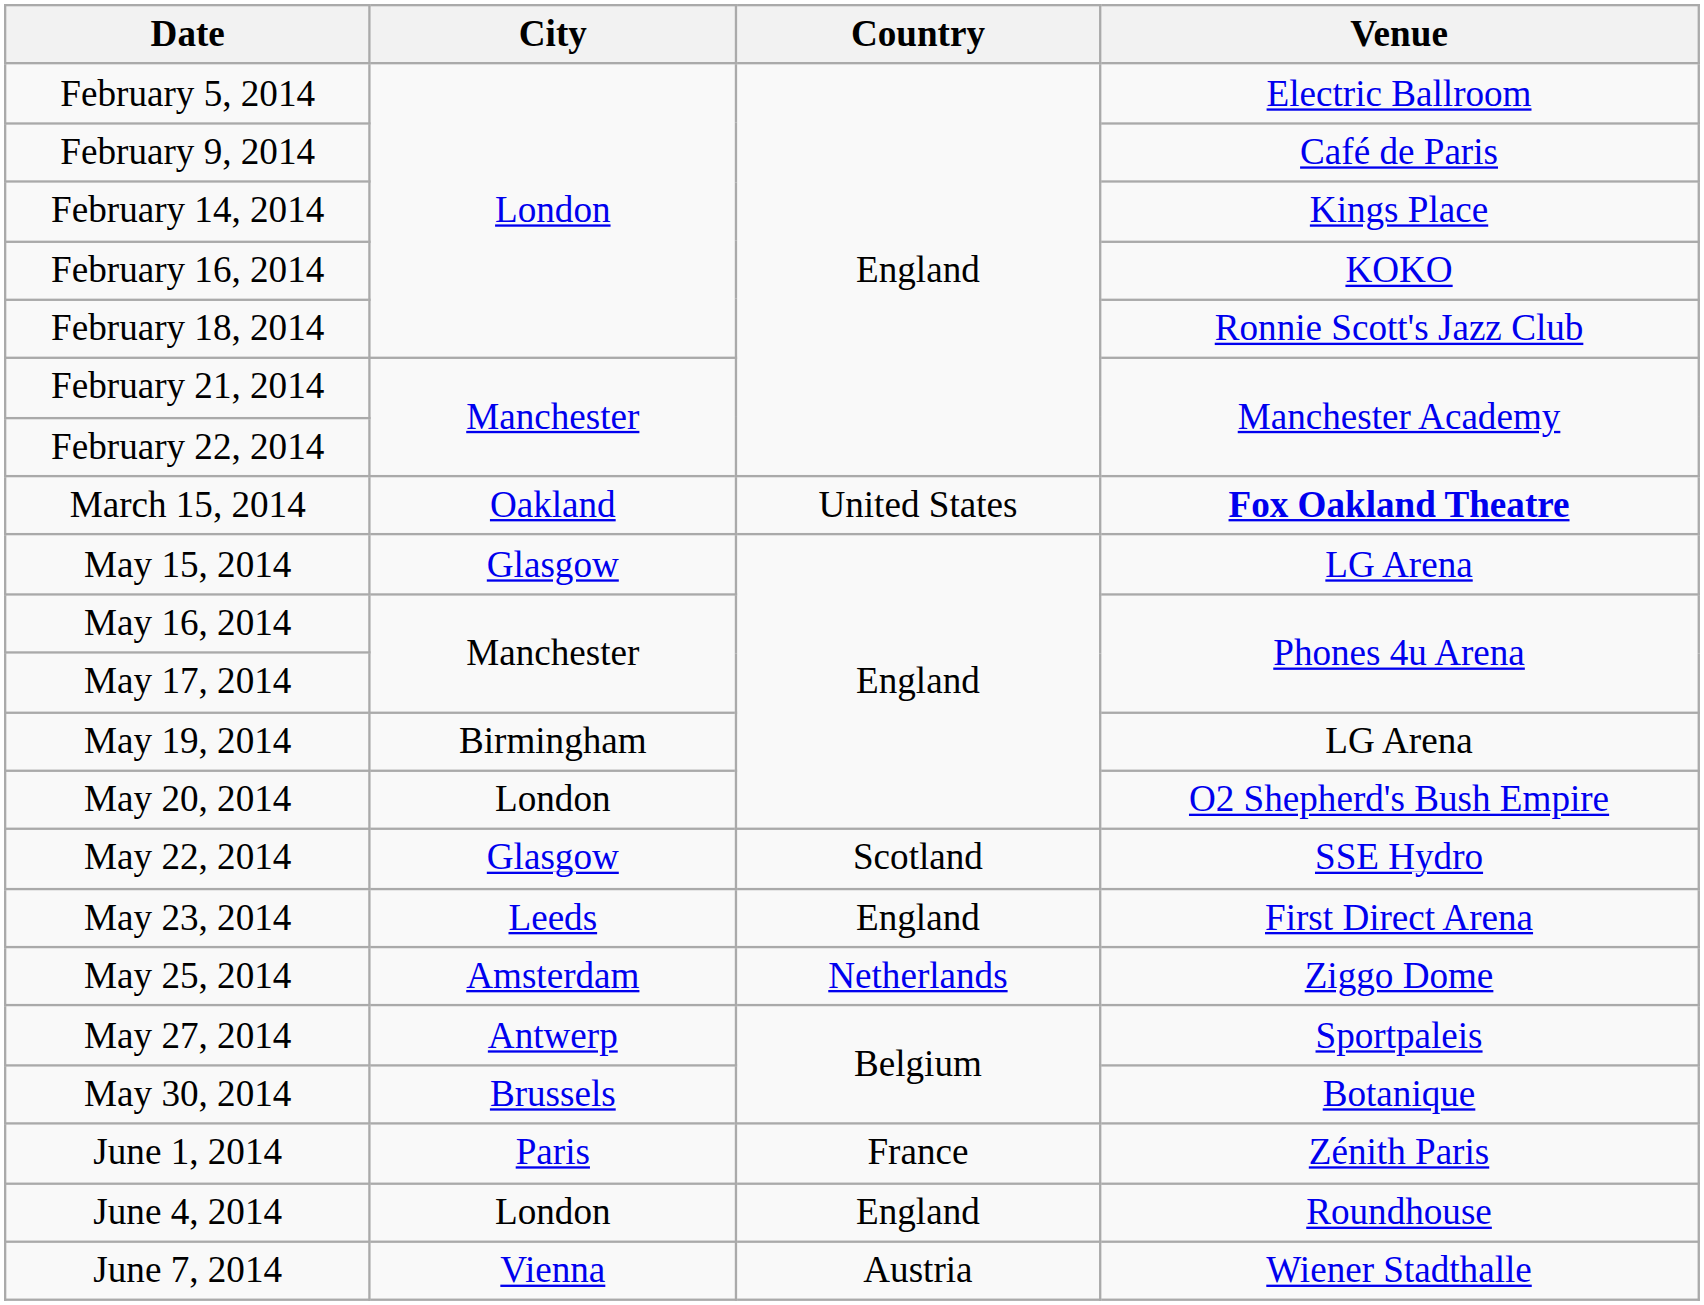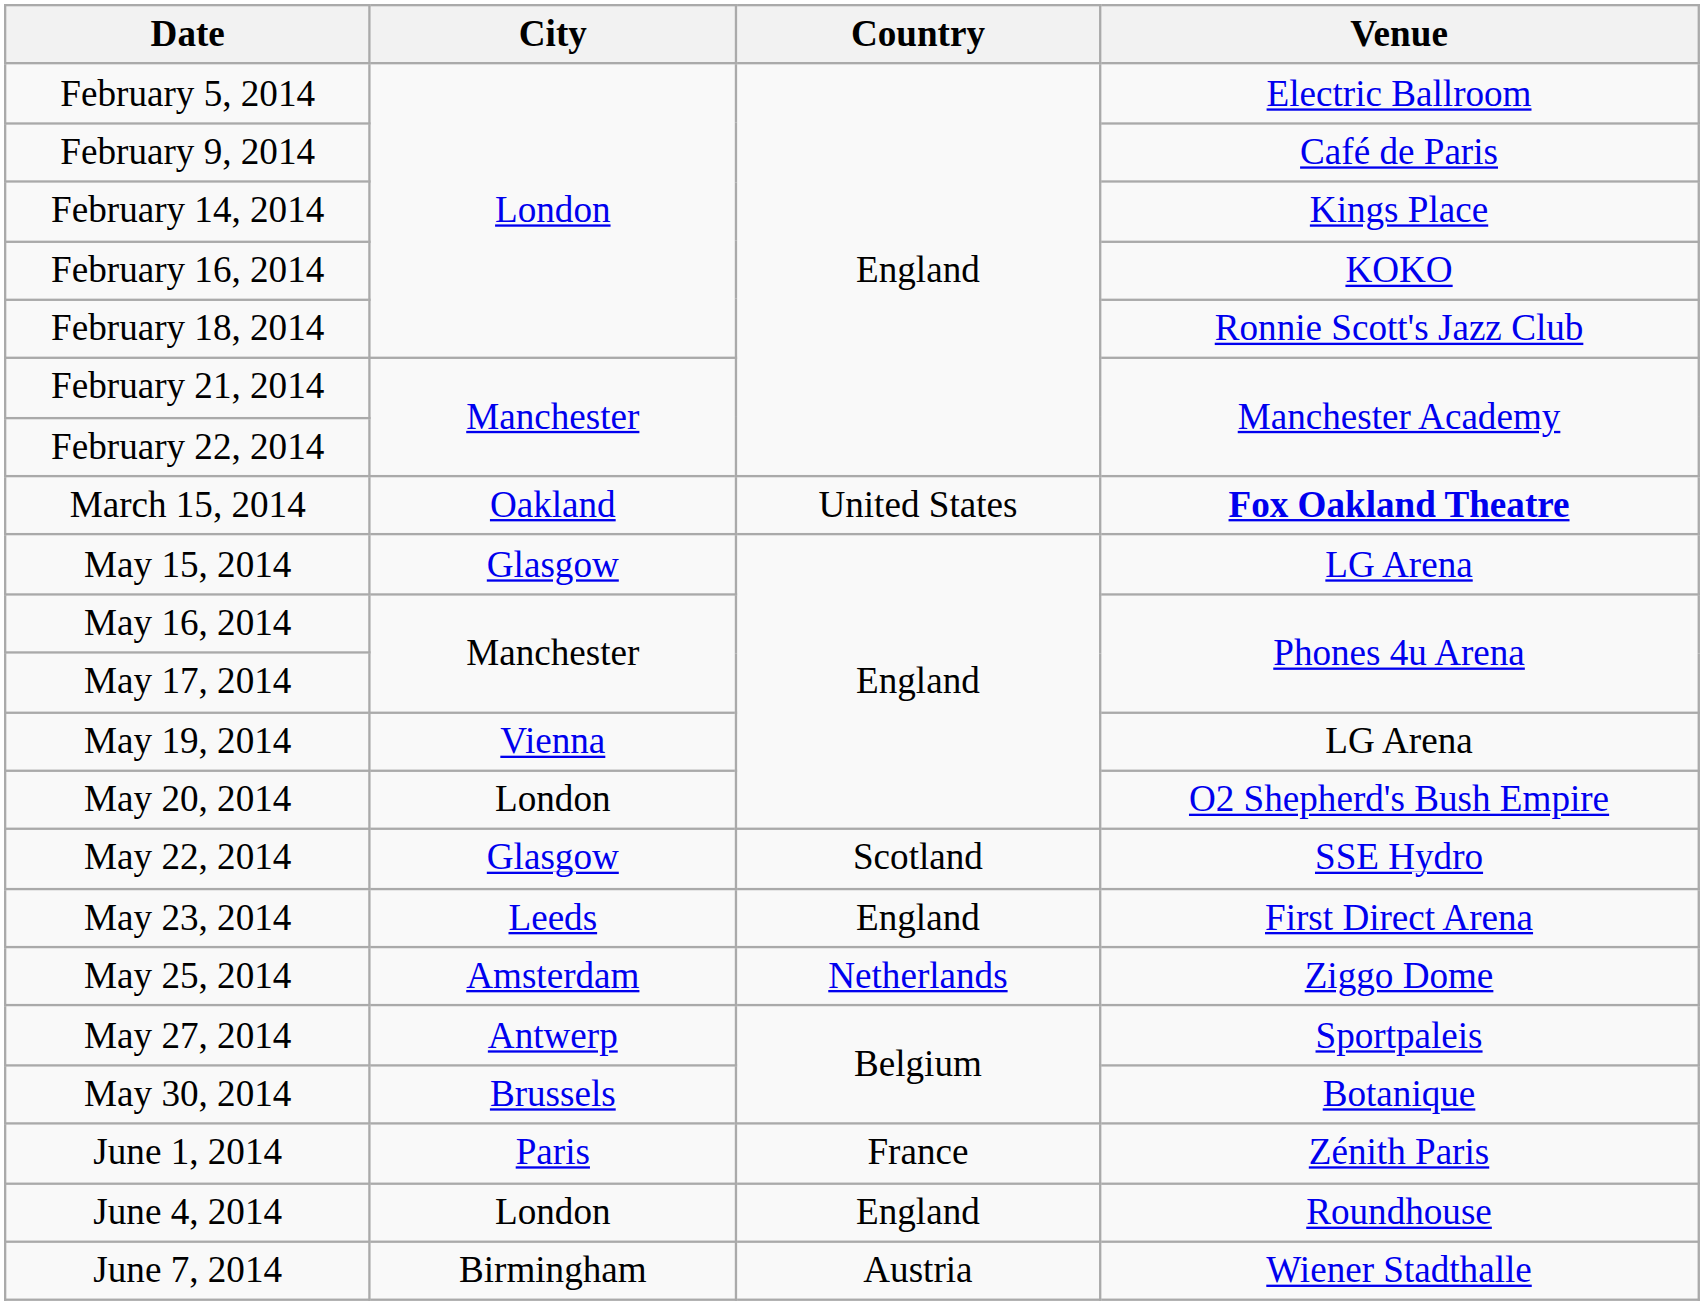May 19, 2014 | City: Birmingham -> Vienna
June 7, 2014 | City: Vienna -> Birmingham
